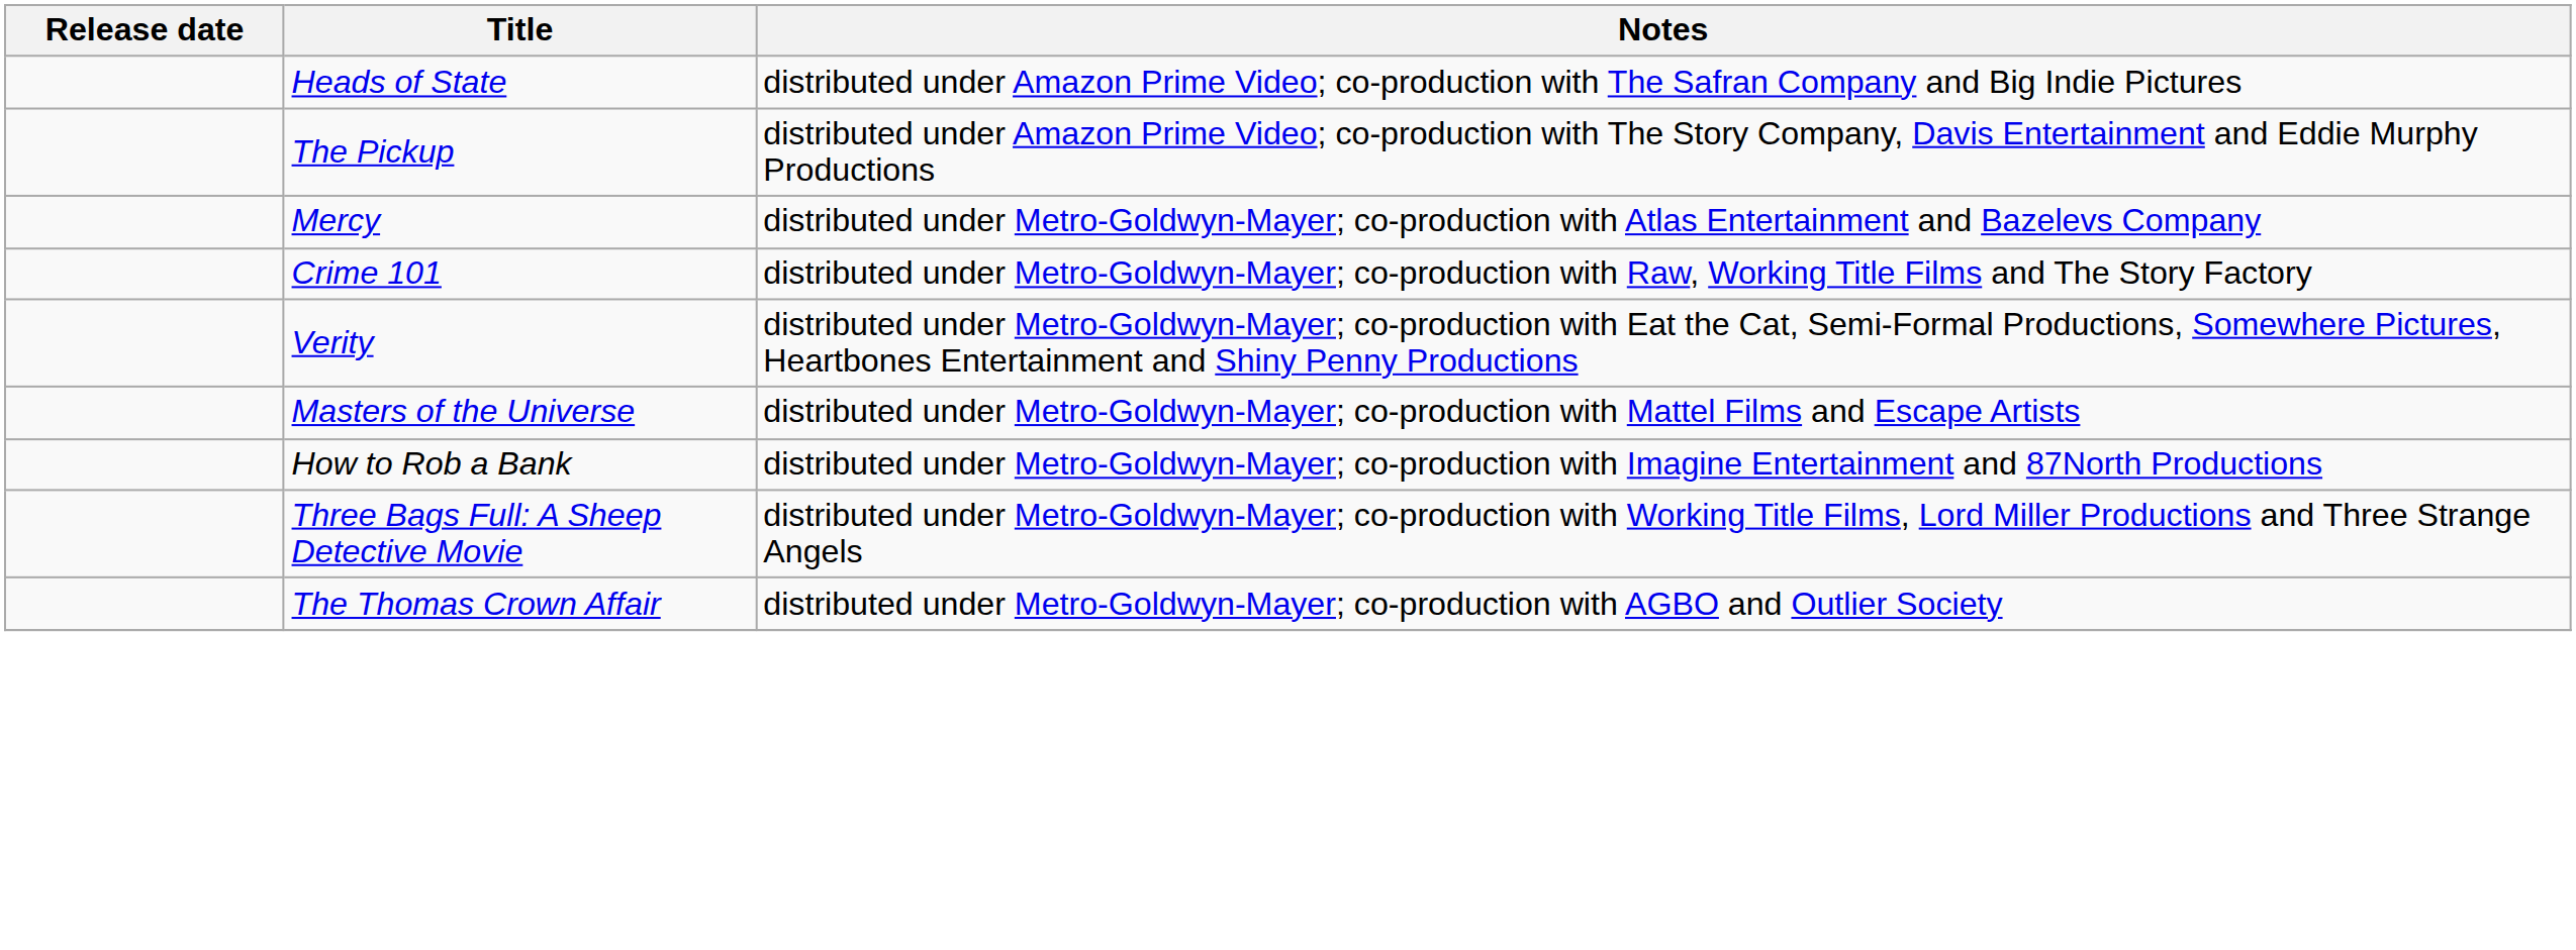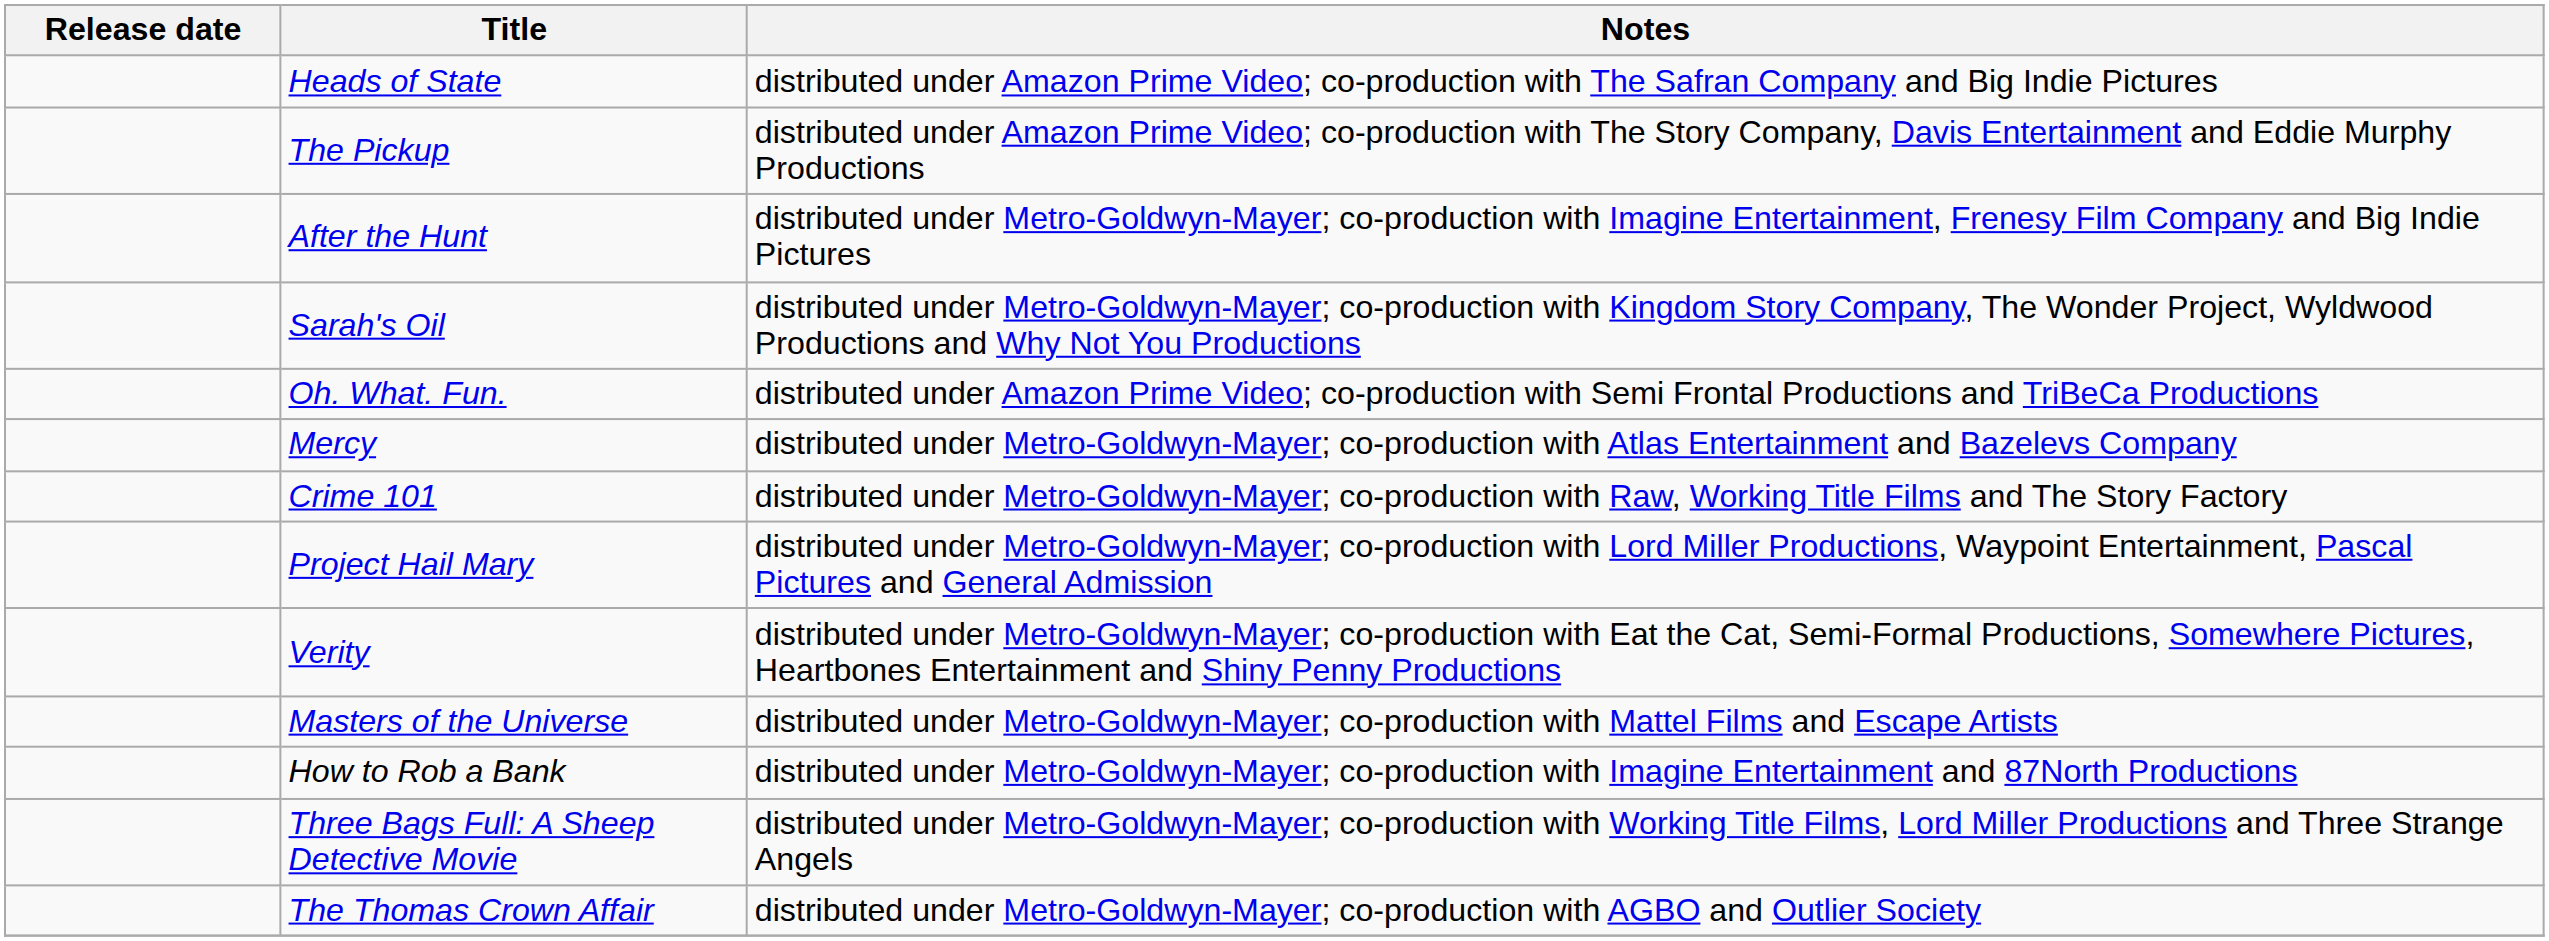+ row: After the Hunt | distributed under Metro-Goldwyn-Mayer; co-production with Imagine Entertainment, Frenesy Film Company and Big Indie Pictures
+ row: Sarah's Oil | distributed under Metro-Goldwyn-Mayer; co-production with Kingdom Story Company, The Wonder Project, Wyldwood Productions and Why Not You Productions
+ row: Oh. What. Fun. | distributed under Amazon Prime Video; co-production with Semi Frontal Productions and TriBeCa Productions
+ row: Project Hail Mary | distributed under Metro-Goldwyn-Mayer; co-production with Lord Miller Productions, Waypoint Entertainment, Pascal Pictures and General Admission
